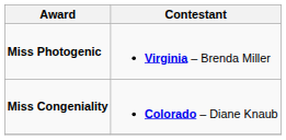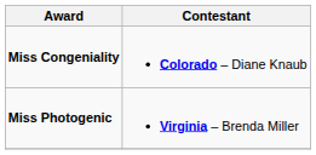rows swapped: Miss Congeniality <-> Miss Photogenic
